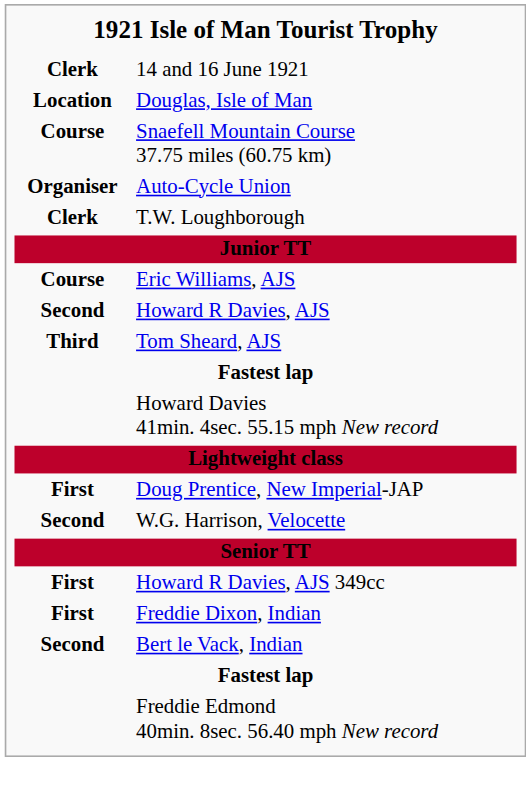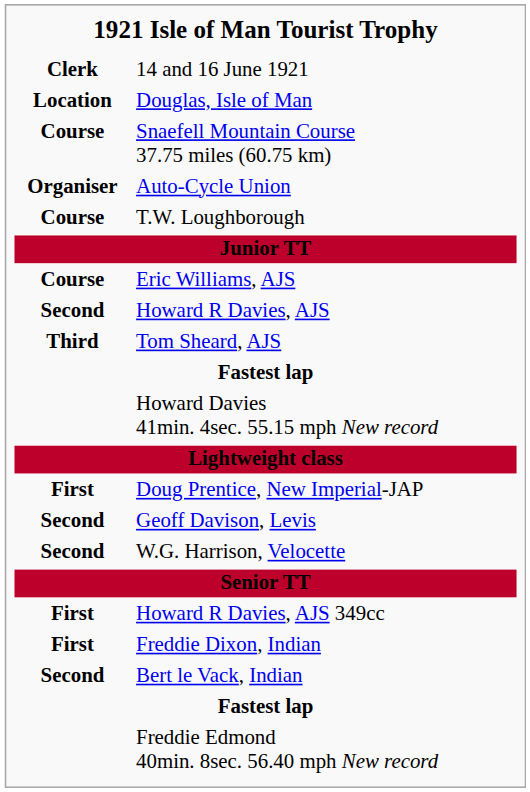T.W. Loughborough | column 1: Clerk -> Course
+ row: Second | Geoff Davison, Levis
